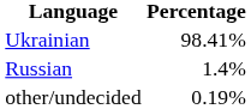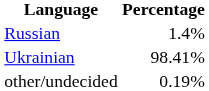rows swapped: Ukrainian <-> Russian
